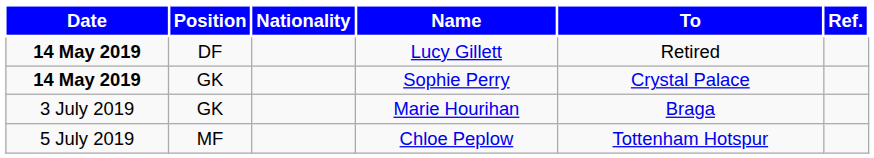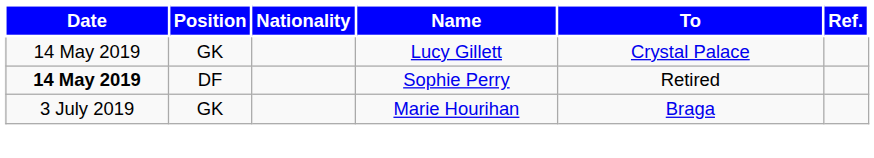Lucy Gillett | Date: bold -> normal
Lucy Gillett | Position: DF -> GK
Lucy Gillett | To: Retired -> Crystal Palace
Sophie Perry | Position: GK -> DF
Sophie Perry | To: Crystal Palace -> Retired
- row: 5 July 2019 | MF | Chloe Peplow | Tottenham Hotspur
